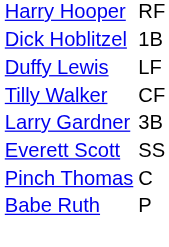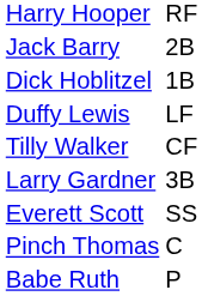+ row: Jack Barry | 2B
